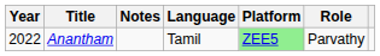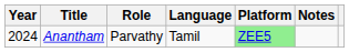columns swapped: Role <-> Notes
Anantham | Year: 2022 -> 2024
